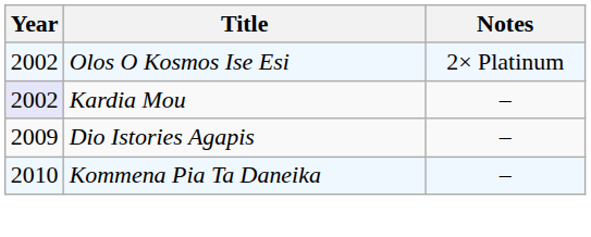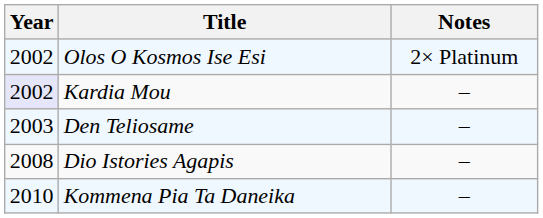+ row: 2003 | Den Teliosame | –
Dio Istories Agapis | Year: 2009 -> 2008
